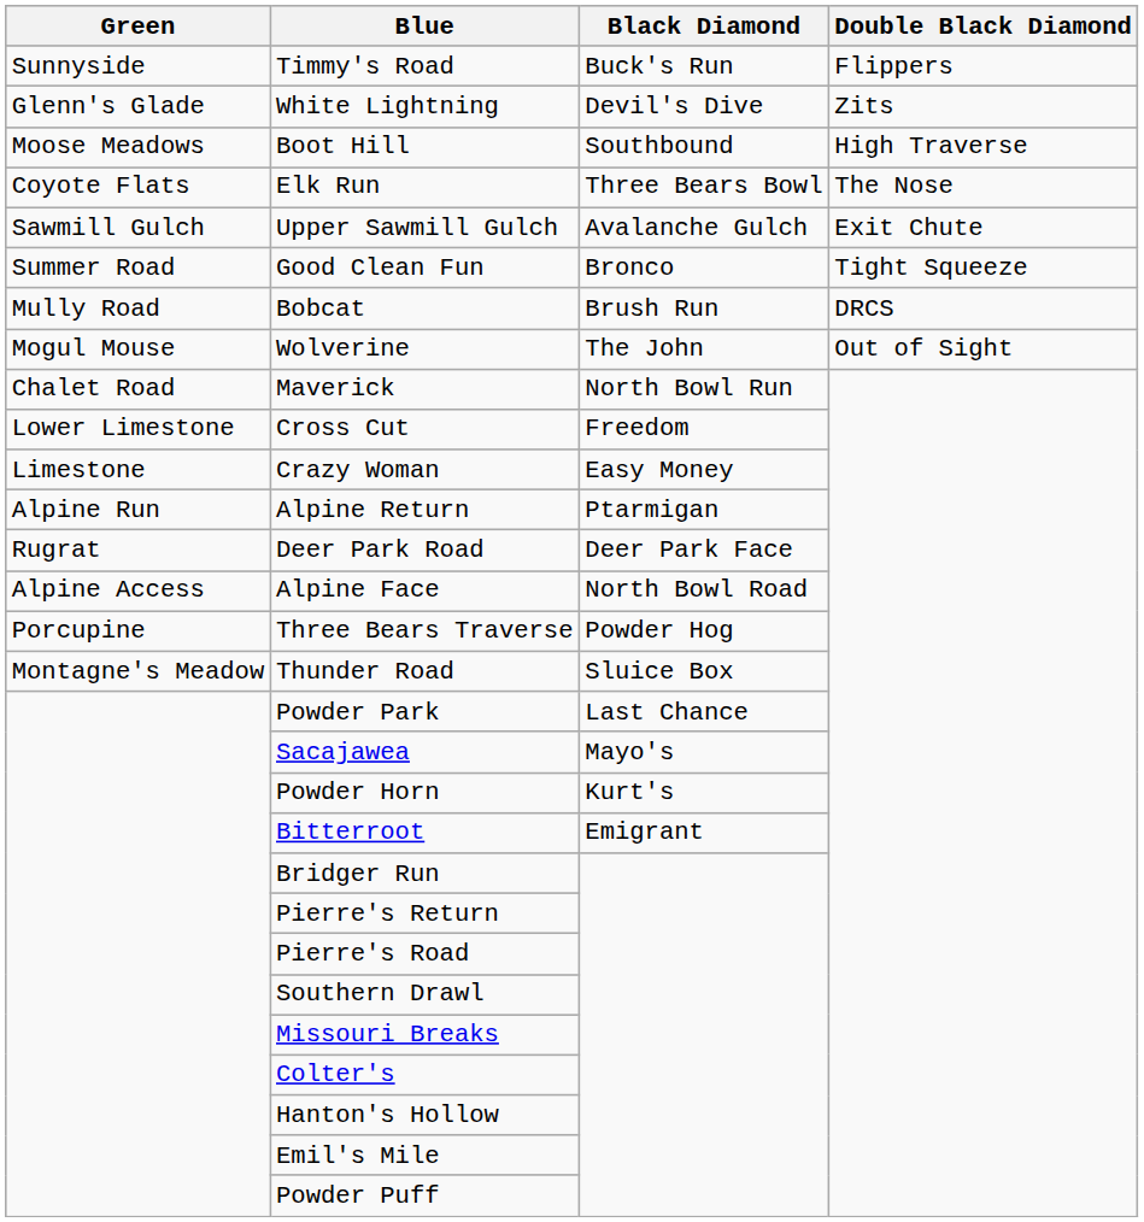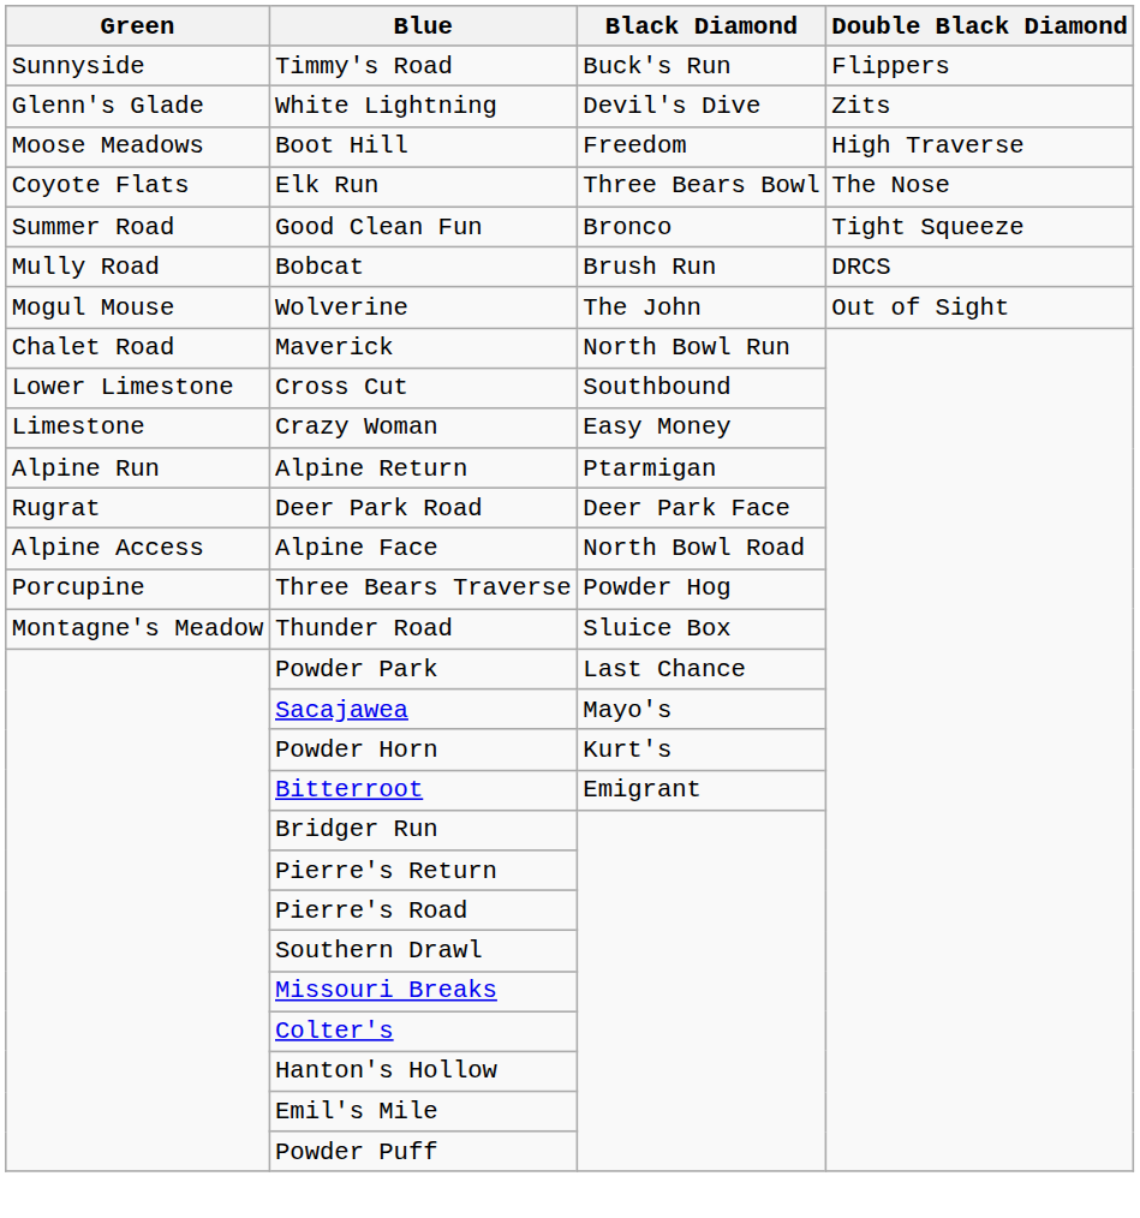Boot Hill | Black Diamond: Southbound -> Freedom
- row: Sawmill Gulch | Upper Sawmill Gulch | Avalanche Gulch | Exit Chute
Cross Cut | Black Diamond: Freedom -> Southbound
